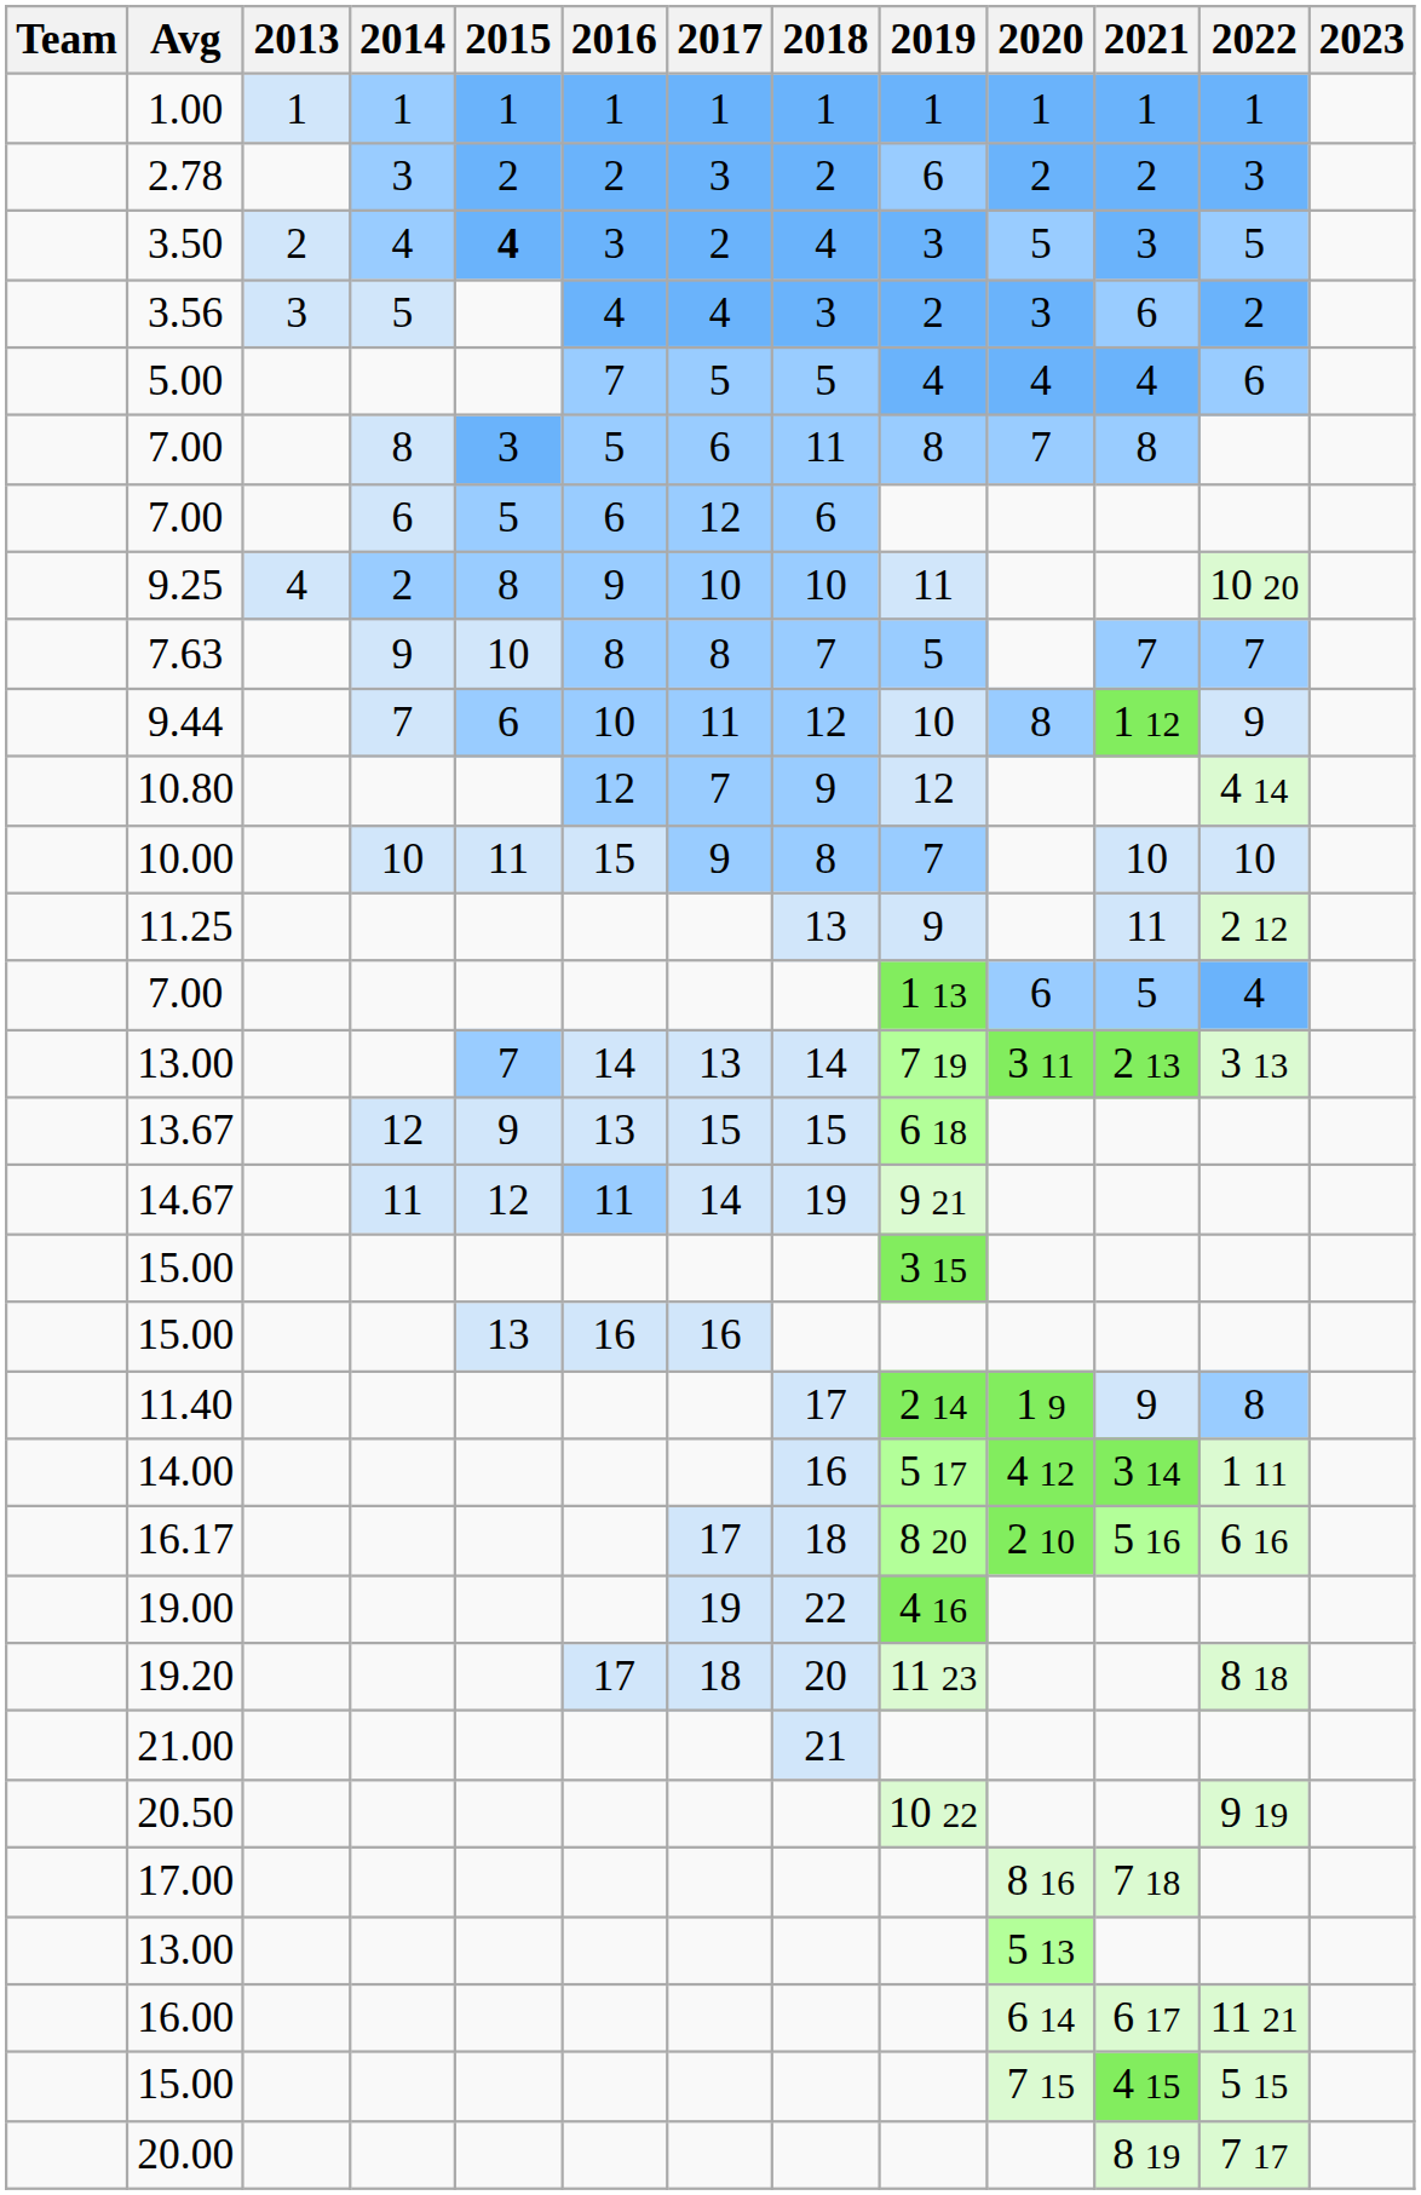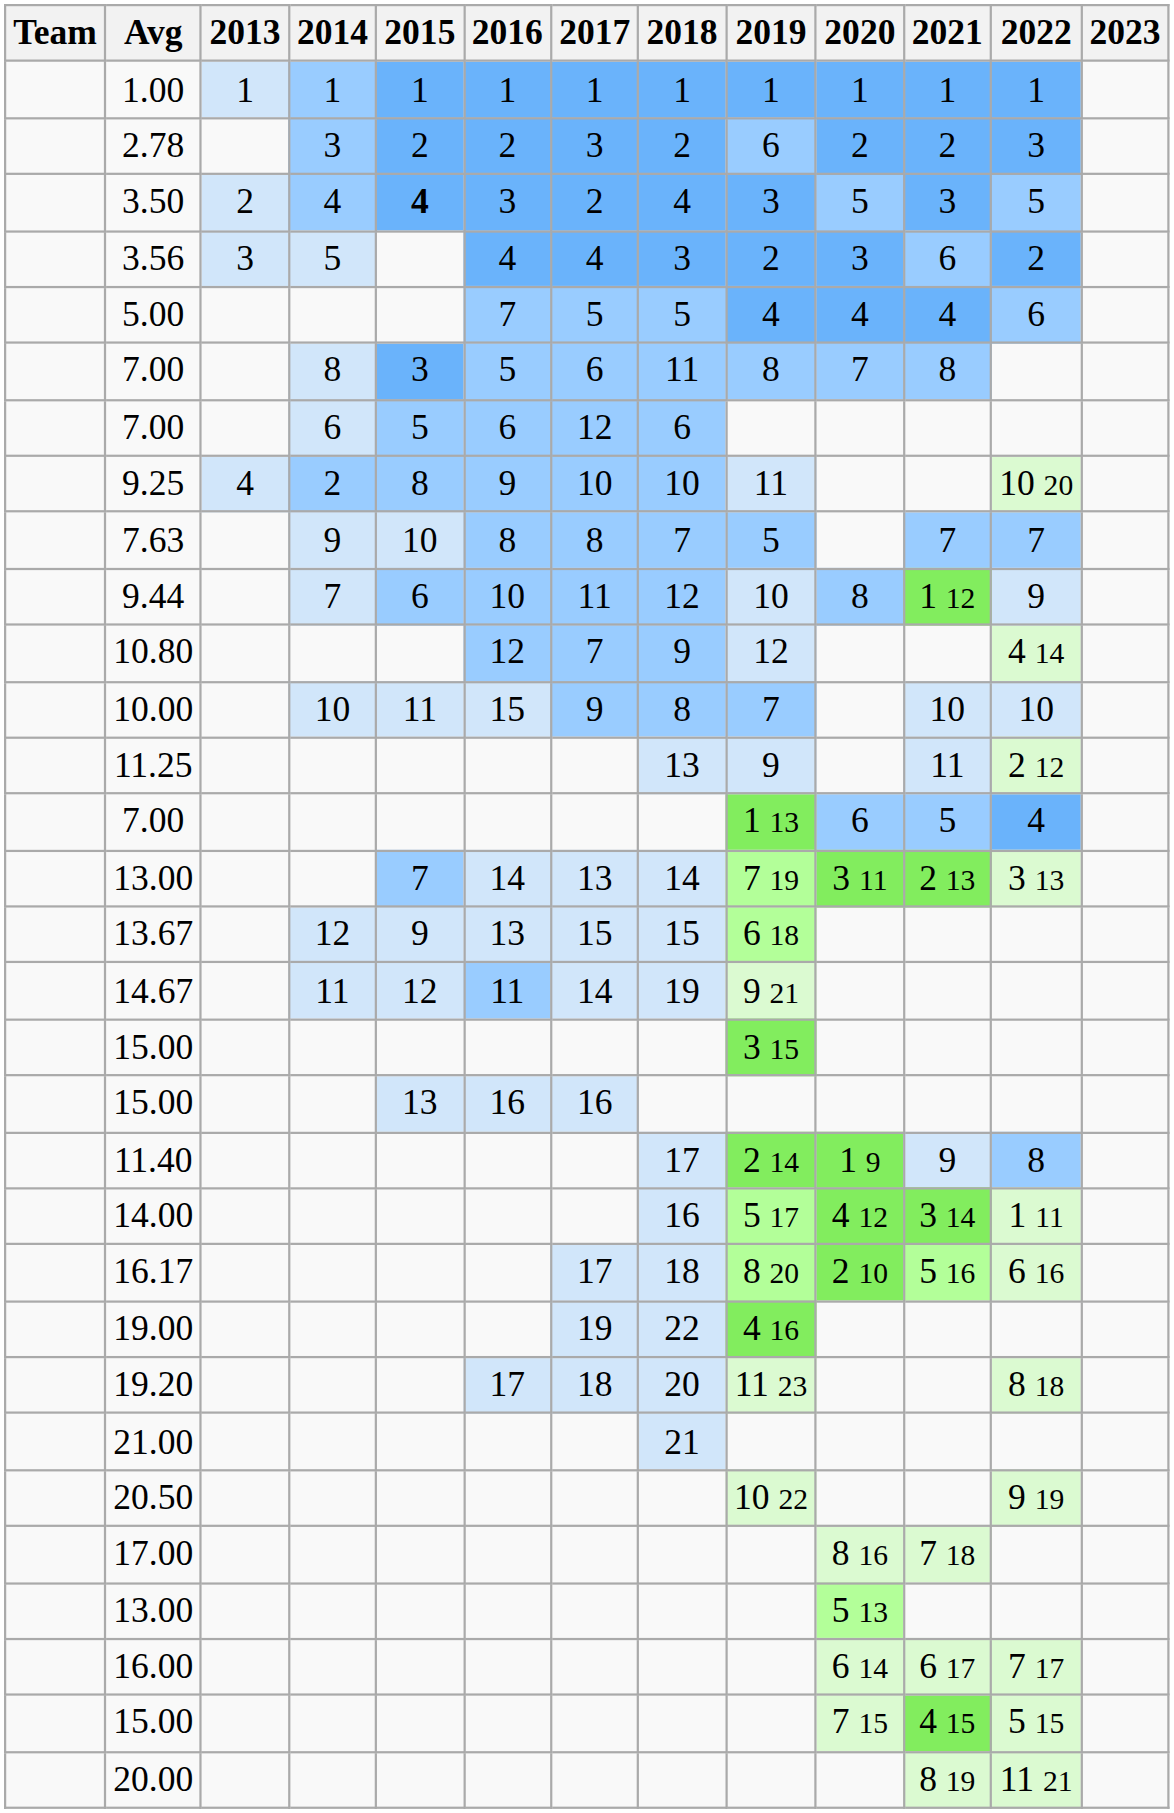16.00 | 2022: 11 21 -> 7 17
20.00 | 2022: 7 17 -> 11 21
